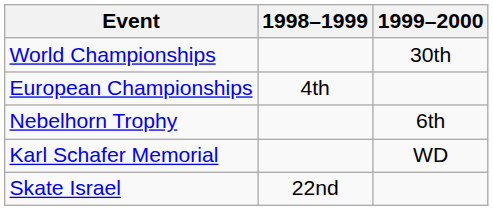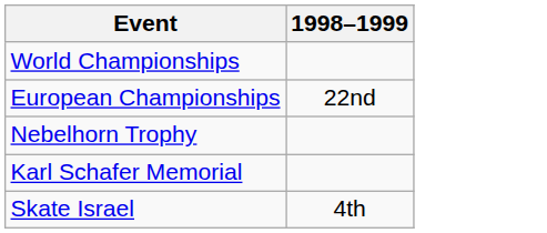- column: 1999–2000 | 30th | 6th | WD
European Championships | 1998–1999: 4th -> 22nd
Skate Israel | 1998–1999: 22nd -> 4th
